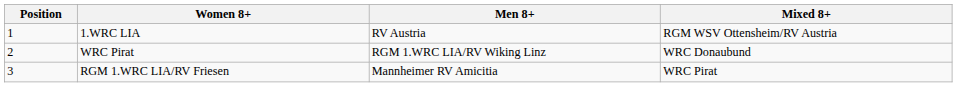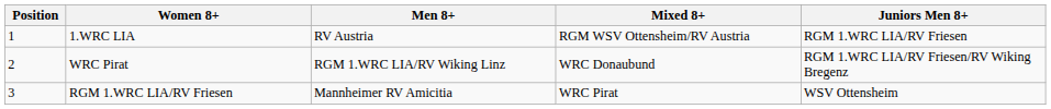+ column: Juniors Men 8+ | RGM 1.WRC LIA/RV Friesen | RGM 1.WRC LIA/RV Friesen/RV Wiking Bregenz | WSV Ottensheim
